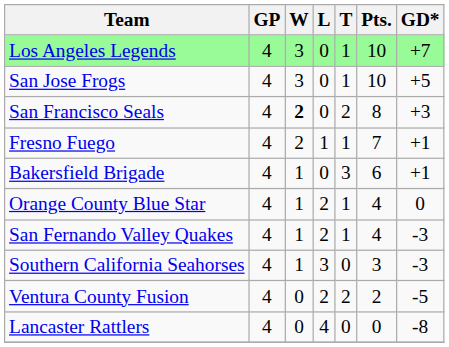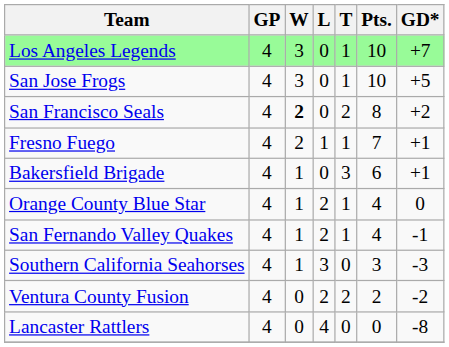San Francisco Seals | GD*: +3 -> +2
San Fernando Valley Quakes | GD*: -3 -> -1
Ventura County Fusion | GD*: -5 -> -2
